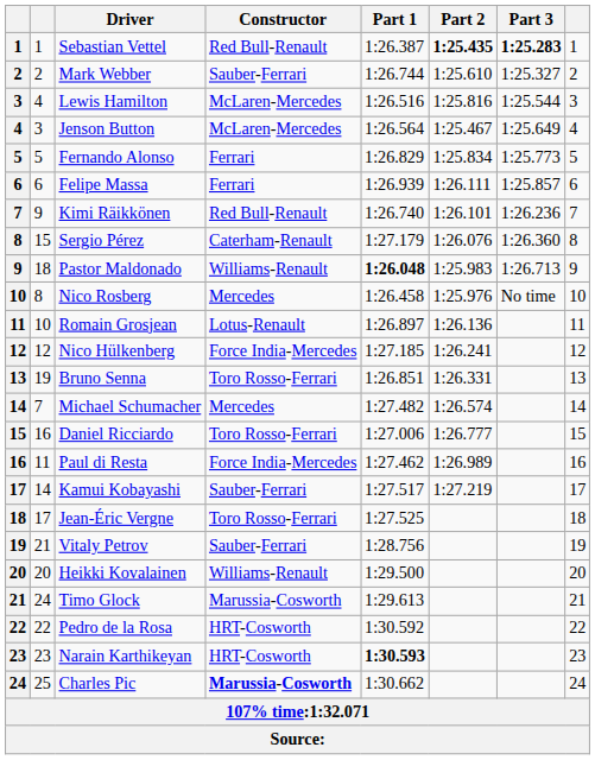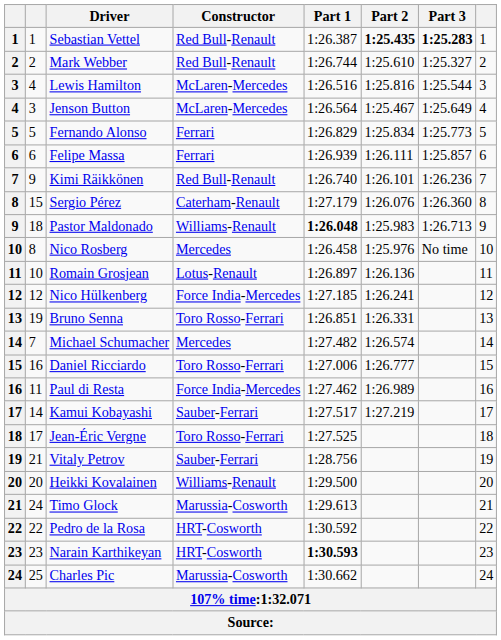Mark Webber | Constructor: Sauber-Ferrari -> Red Bull-Renault
Charles Pic | Constructor: bold -> normal
